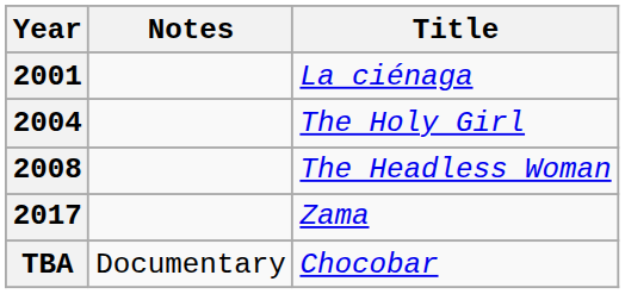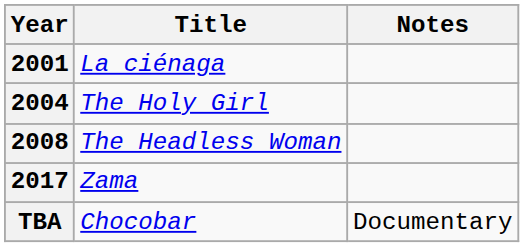columns swapped: Title <-> Notes
